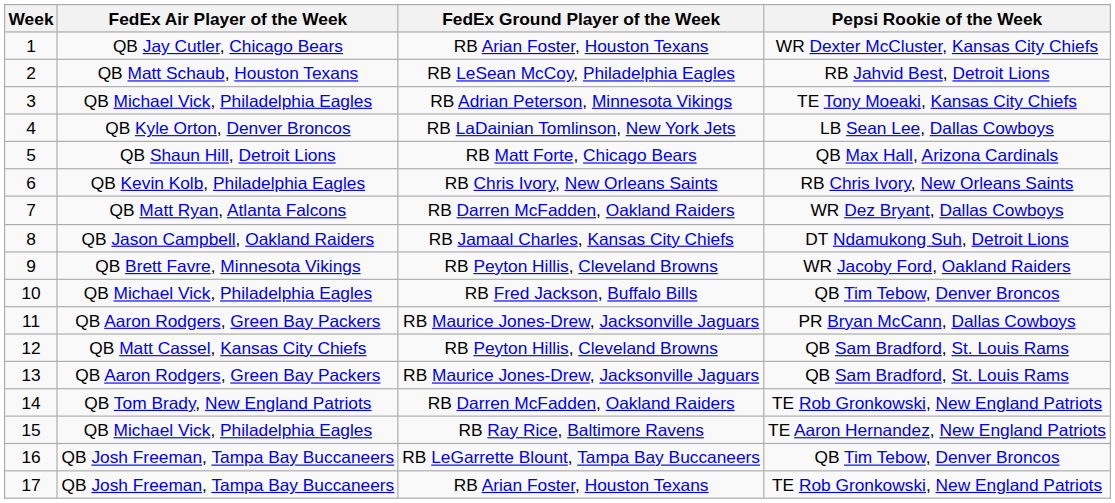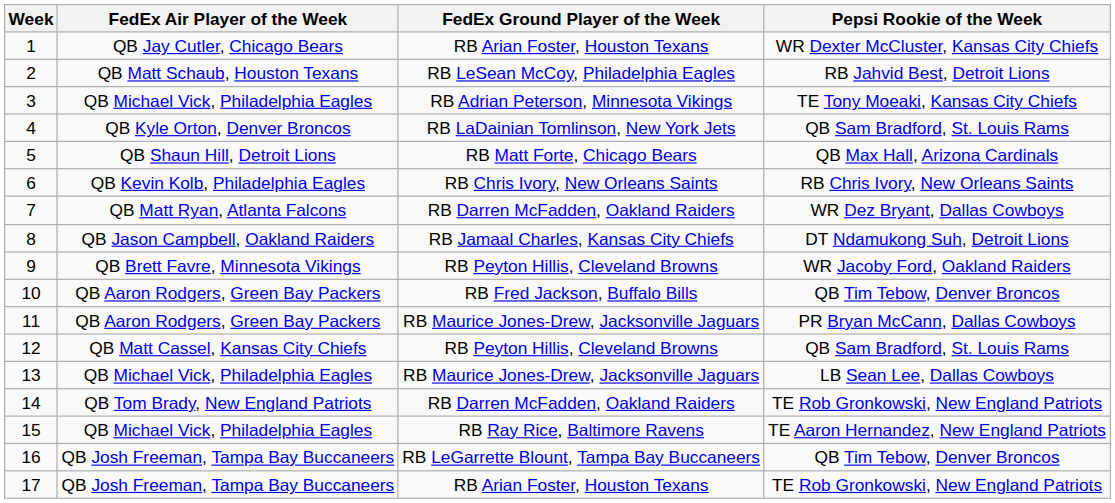4 | Pepsi Rookie of the Week: LB Sean Lee, Dallas Cowboys -> QB Sam Bradford, St. Louis Rams
10 | FedEx Air Player of the Week: QB Michael Vick, Philadelphia Eagles -> QB Aaron Rodgers, Green Bay Packers
13 | FedEx Air Player of the Week: QB Aaron Rodgers, Green Bay Packers -> QB Michael Vick, Philadelphia Eagles
13 | Pepsi Rookie of the Week: QB Sam Bradford, St. Louis Rams -> LB Sean Lee, Dallas Cowboys
